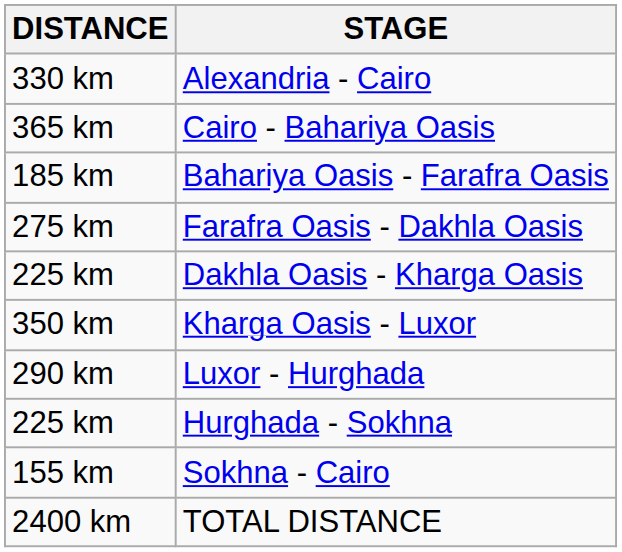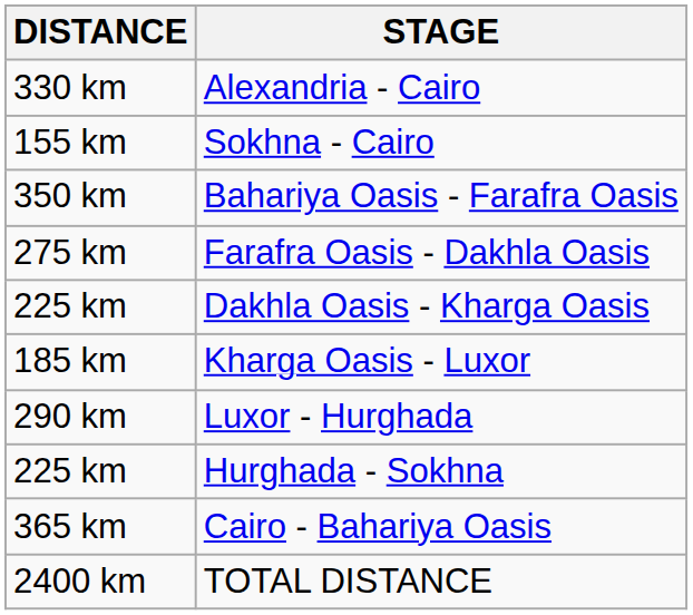rows swapped: Cairo - Bahariya Oasis <-> Sokhna - Cairo
Bahariya Oasis - Farafra Oasis | DISTANCE: 185 km -> 350 km
Kharga Oasis - Luxor | DISTANCE: 350 km -> 185 km
